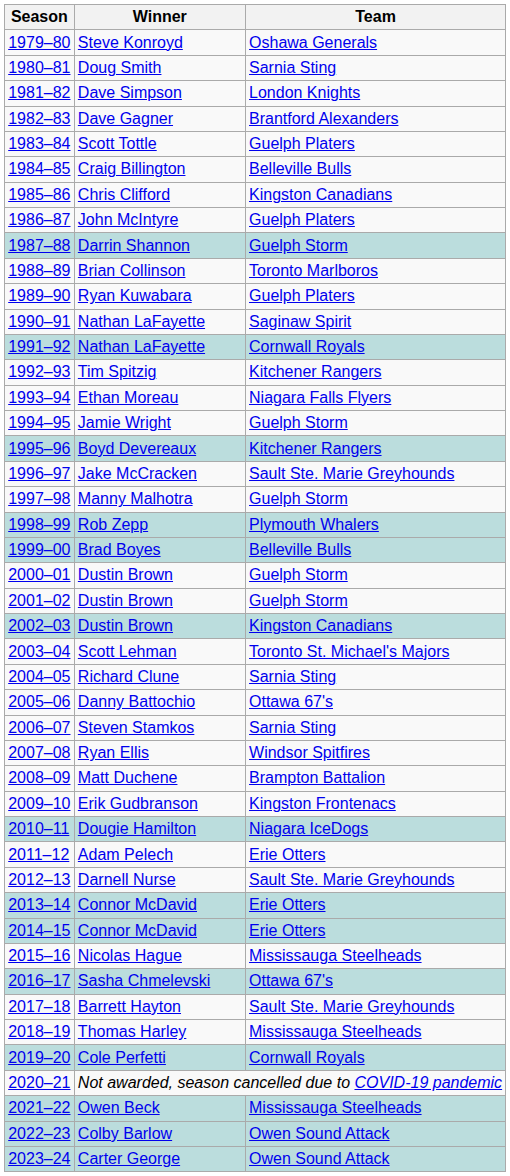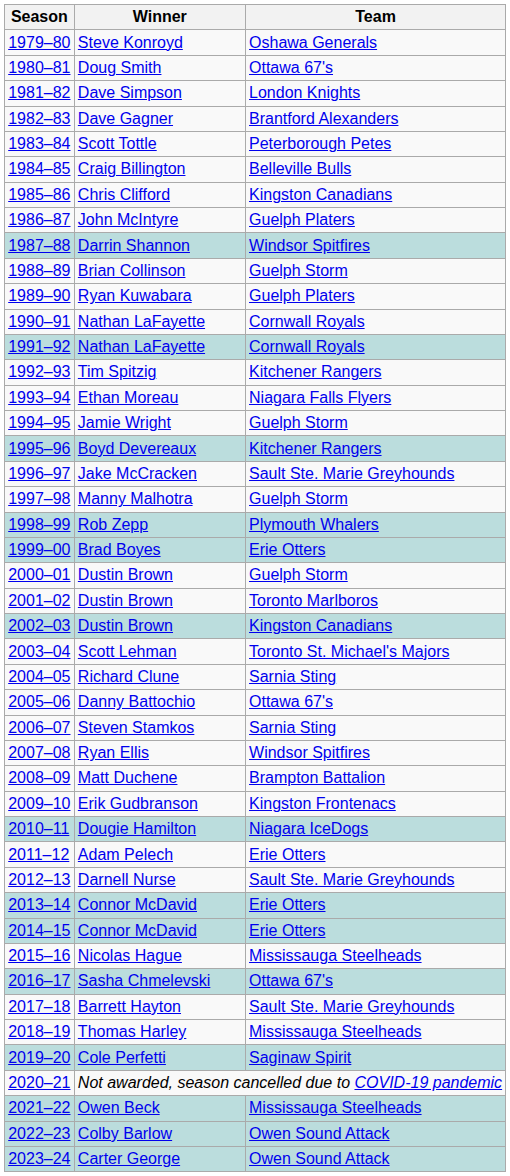Doug Smith | Team: Sarnia Sting -> Ottawa 67's
Scott Tottle | Team: Guelph Platers -> Peterborough Petes
Darrin Shannon | Team: Guelph Storm -> Windsor Spitfires
Brian Collinson | Team: Toronto Marlboros -> Guelph Storm
1990–91 / Nathan LaFayette | Team: Saginaw Spirit -> Cornwall Royals
Brad Boyes | Team: Belleville Bulls -> Erie Otters
2001–02 / Dustin Brown | Team: Guelph Storm -> Toronto Marlboros
Cole Perfetti | Team: Cornwall Royals -> Saginaw Spirit
